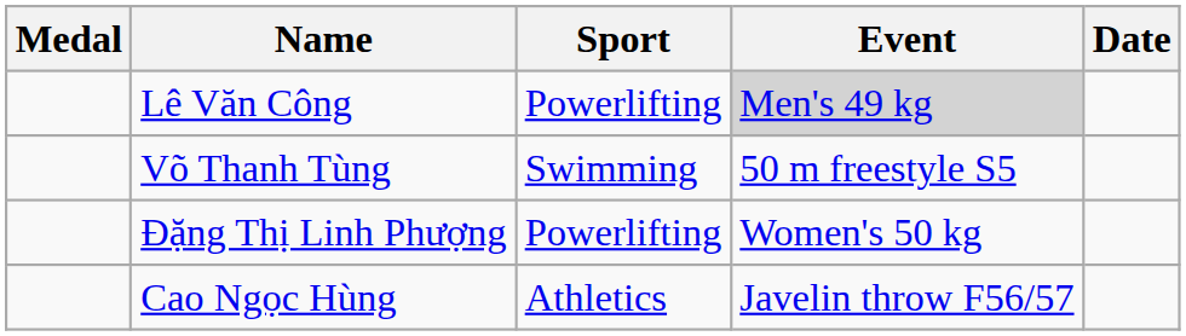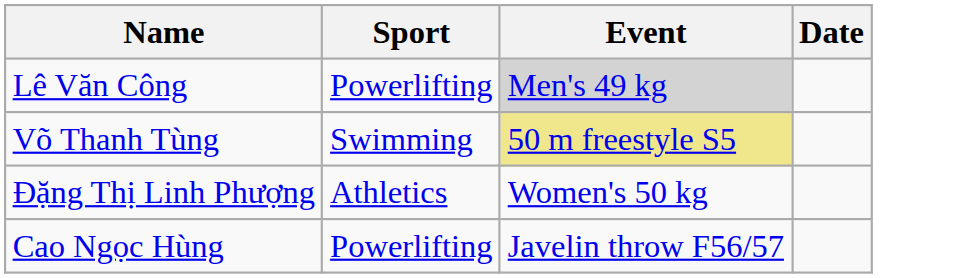- column: Medal
Võ Thanh Tùng | Event: no background -> khaki background
Đặng Thị Linh Phượng | Sport: Powerlifting -> Athletics
Cao Ngọc Hùng | Sport: Athletics -> Powerlifting
